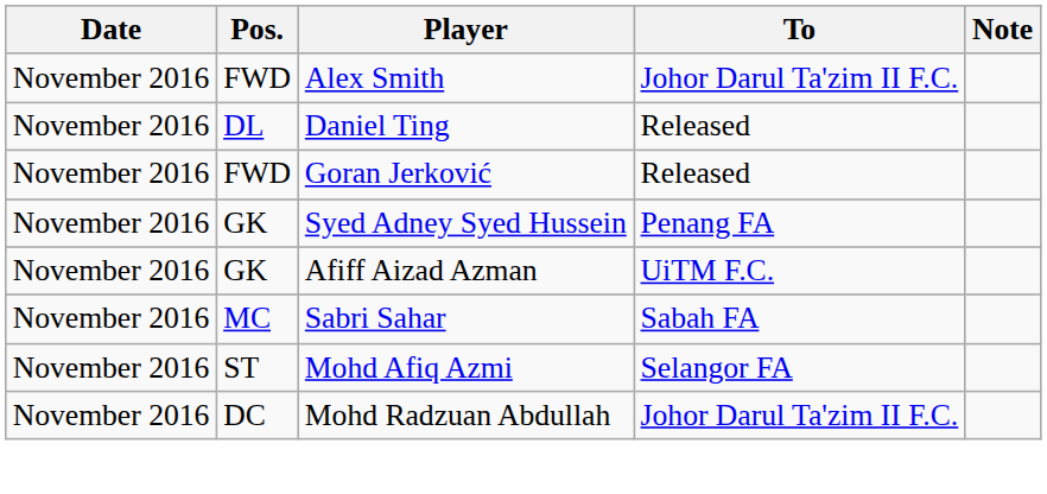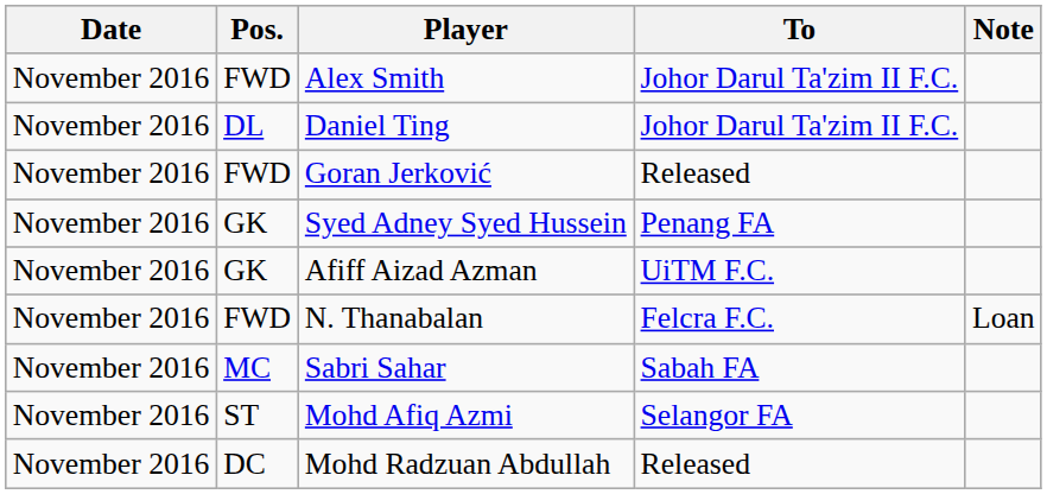Daniel Ting | To: Released -> Johor Darul Ta'zim II F.C.
+ row: November 2016 | FWD | N. Thanabalan | Felcra F.C. | Loan
Mohd Radzuan Abdullah | To: Johor Darul Ta'zim II F.C. -> Released
